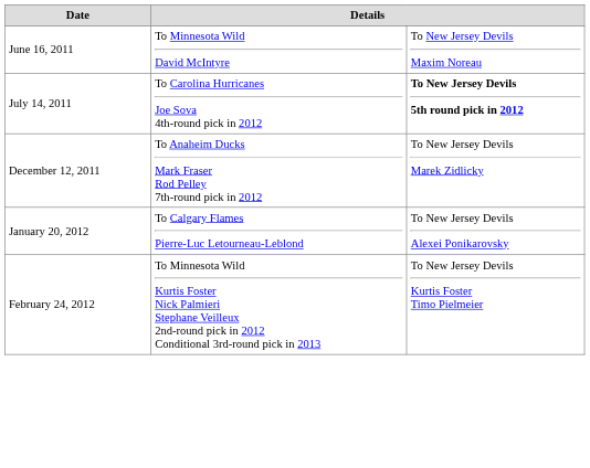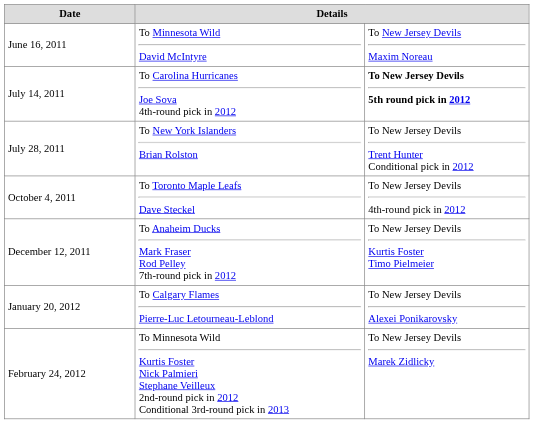+ row: July 28, 2011 | To New York Islanders Brian Rolston | To New Jersey Devils Trent Hunter Conditional pick in 2012
+ row: October 4, 2011 | To Toronto Maple Leafs Dave Steckel | To New Jersey Devils 4th-round pick in 2012
December 12, 2011 | column 3: To New Jersey Devils Marek Zidlicky -> To New Jersey Devils Kurtis Foster Timo Pielmeier
February 24, 2012 | column 3: To New Jersey Devils Kurtis Foster Timo Pielmeier -> To New Jersey Devils Marek Zidlicky
